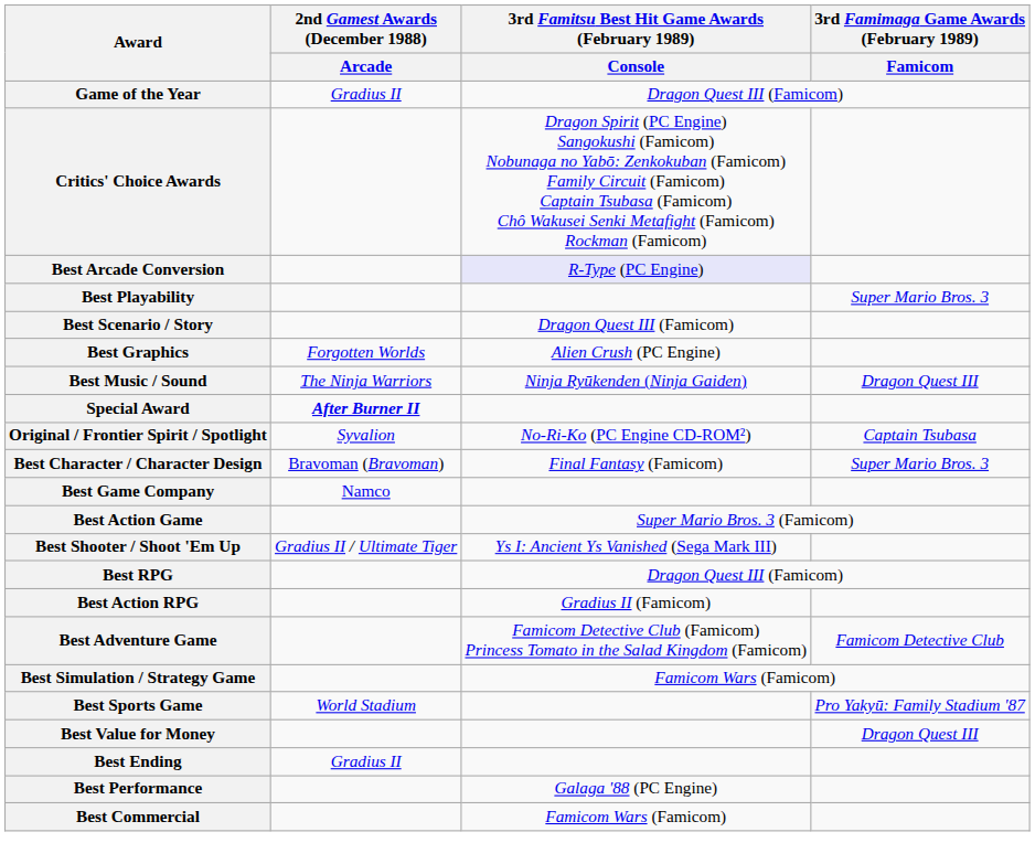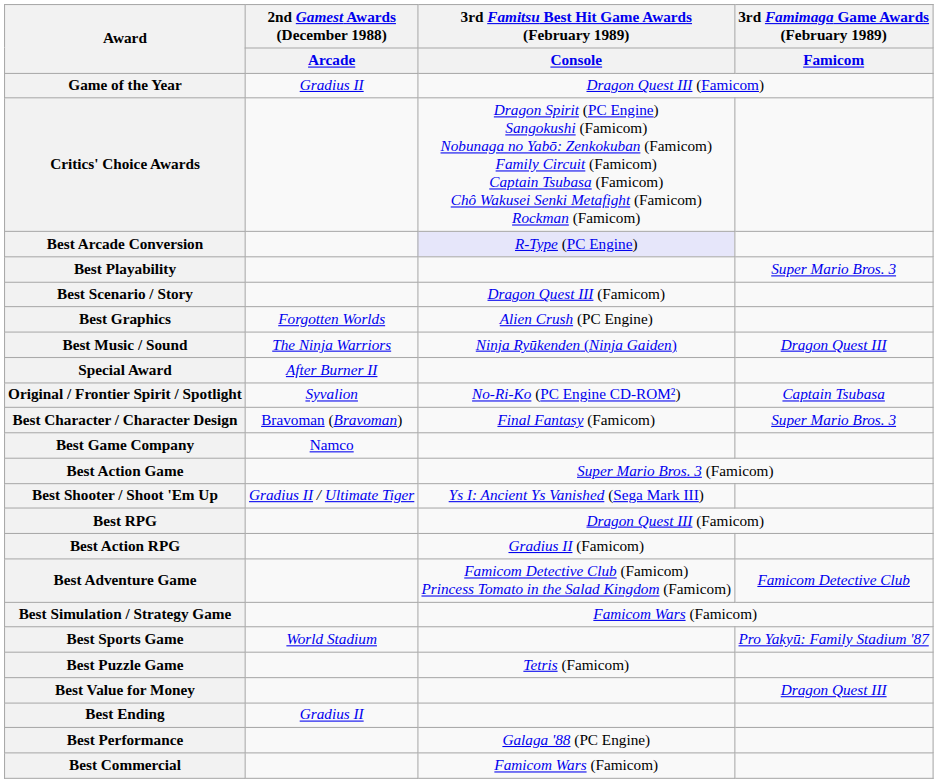Special Award | 2nd Gamest Awards (December 1988) / Arcade: bold -> normal
+ row: Best Puzzle Game | Tetris (Famicom)
